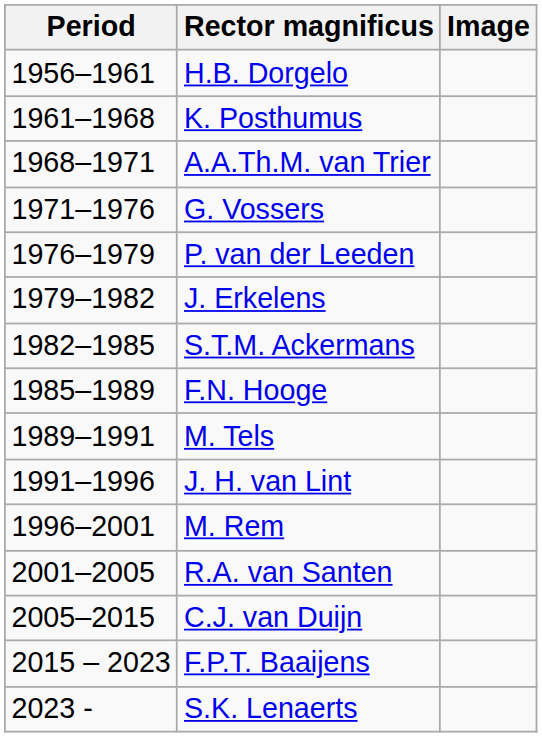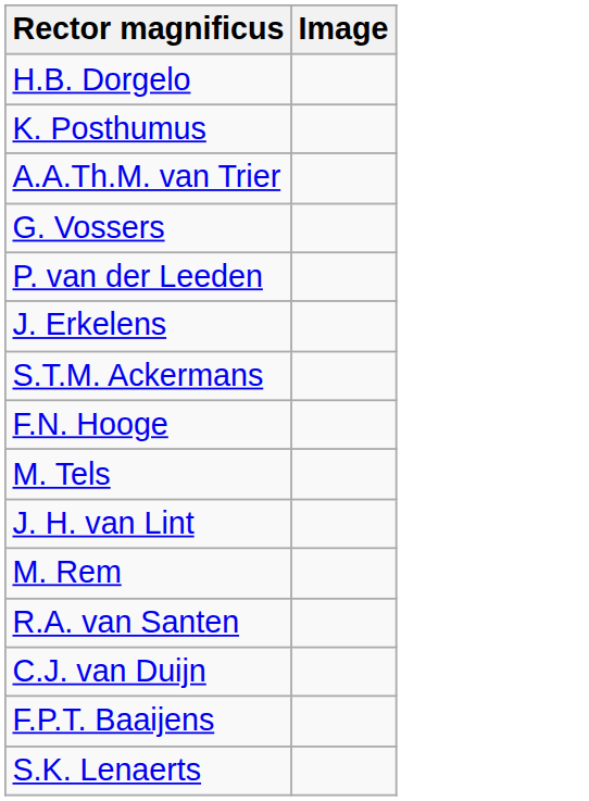- column: Period | 1956–1961 | 1961–1968 | 1968–1971 | 1971–1976 | 1976–1979 | 1979–1982 | 1982–1985 | 1985–1989 | 1989–1991 | 1991–1996 | 1996–2001 | 2001–2005 | 2005–2015 | 2015 – 2023 | 2023 -
